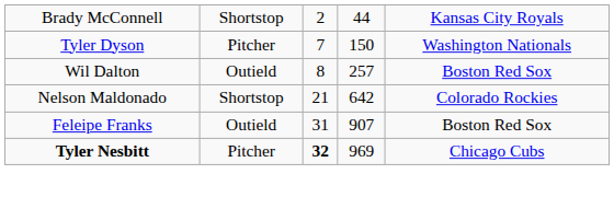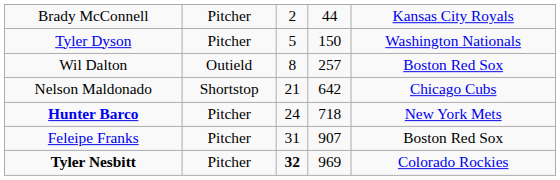Brady McConnell | column 2: Shortstop -> Pitcher
Tyler Dyson | column 3: 7 -> 5
Nelson Maldonado | column 5: Colorado Rockies -> Chicago Cubs
+ row: Hunter Barco | Pitcher | 24 | 718 | New York Mets
Feleipe Franks | column 2: Outield -> Pitcher
Tyler Nesbitt | column 5: Chicago Cubs -> Colorado Rockies
